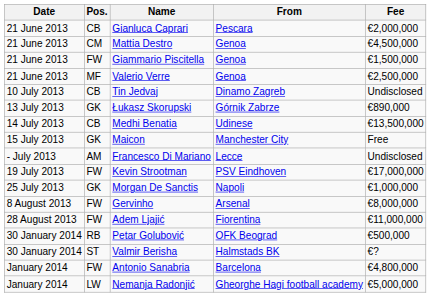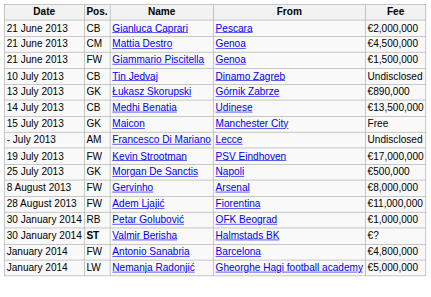- row: 21 June 2013 | MF | Valerio Verre | Genoa | €2,500,000
Morgan De Sanctis | Fee: €1,000,000 -> €500,000
Petar Golubović | Fee: €500,000 -> €1,000,000
Valmir Berisha | Pos.: normal -> bold
